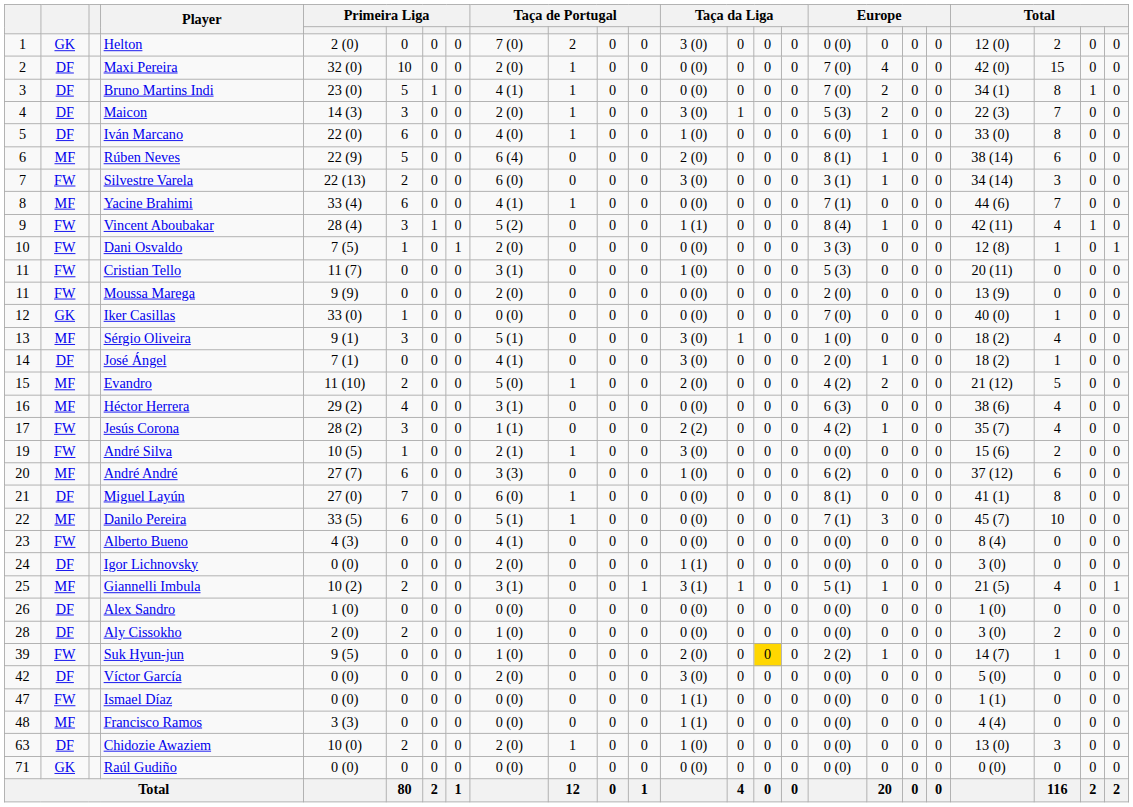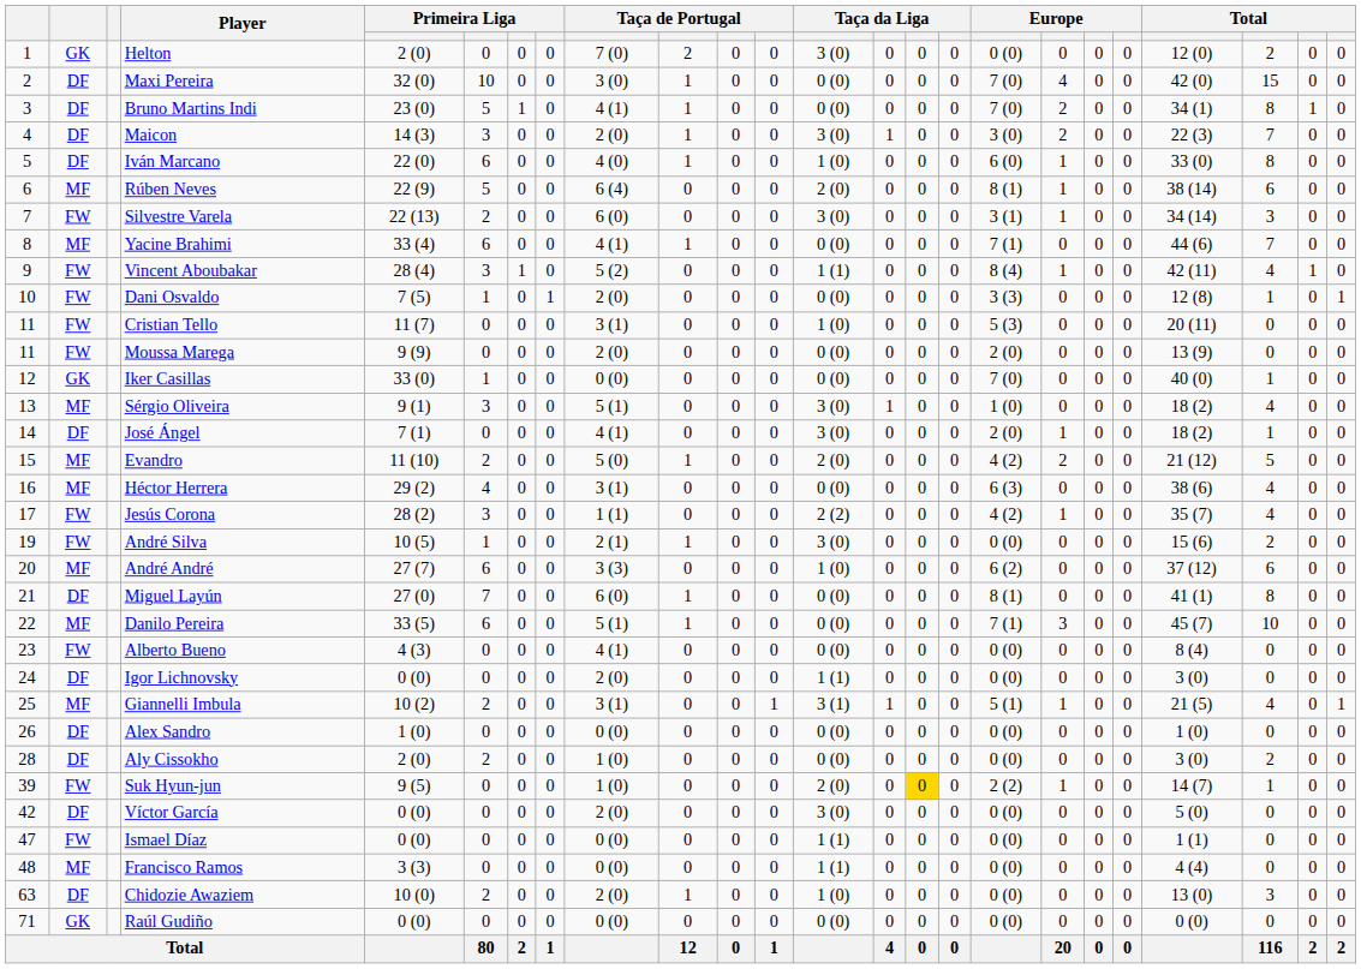Maxi Pereira | column 9: 2 (0) -> 3 (0)
Maicon | column 17: 5 (3) -> 3 (0)
